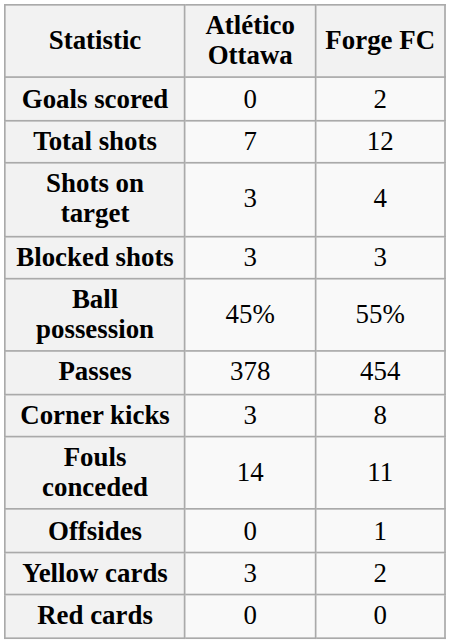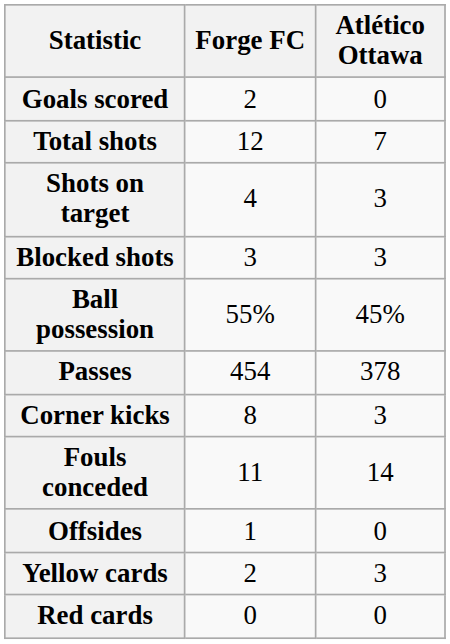columns swapped: Atlético Ottawa <-> Forge FC
